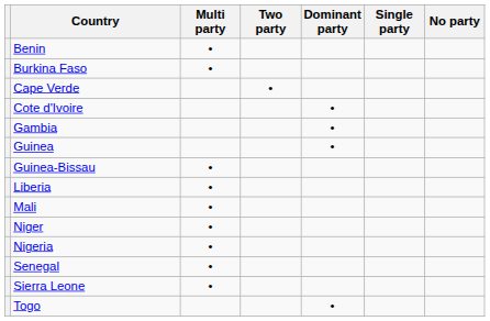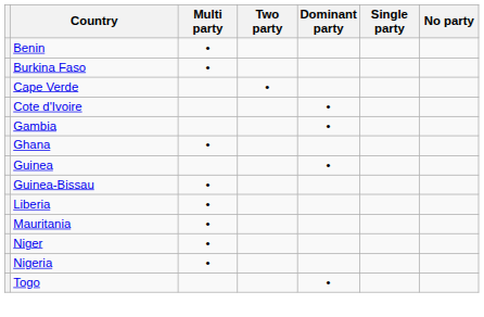+ row: Ghana | •
- row: Mali | •
+ row: Mauritania | •
- row: Senegal | •
- row: Sierra Leone | •
